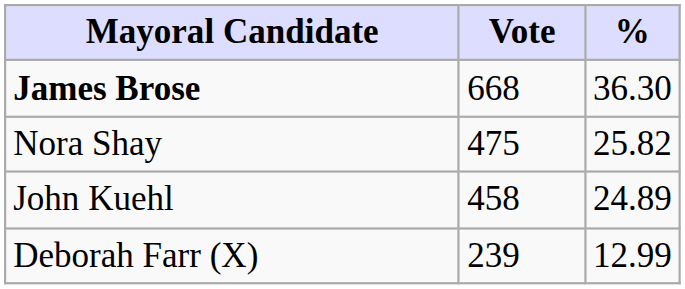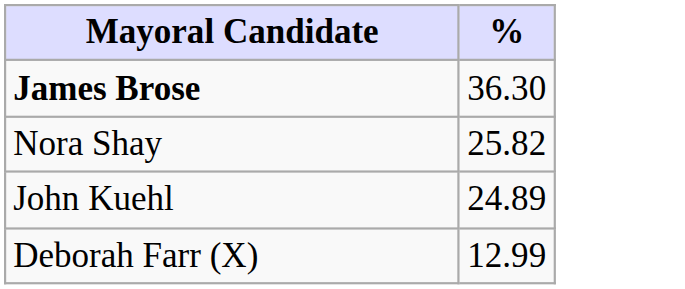- column: Vote | 668 | 475 | 458 | 239
